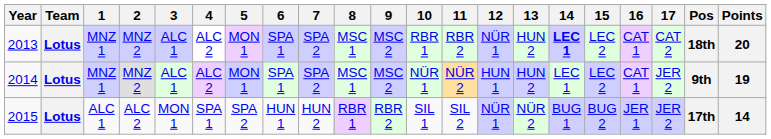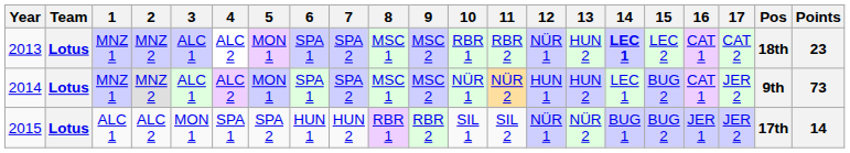2013 | Points: 20 -> 23
2014 | 15: LEC 2 -> BUG 2
2014 | Points: 19 -> 73
